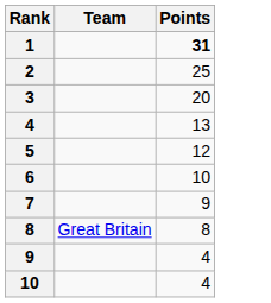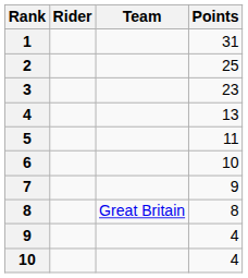+ column: Rider
1 | Points: bold -> normal
3 | Points: 20 -> 23
5 | Points: 12 -> 11
